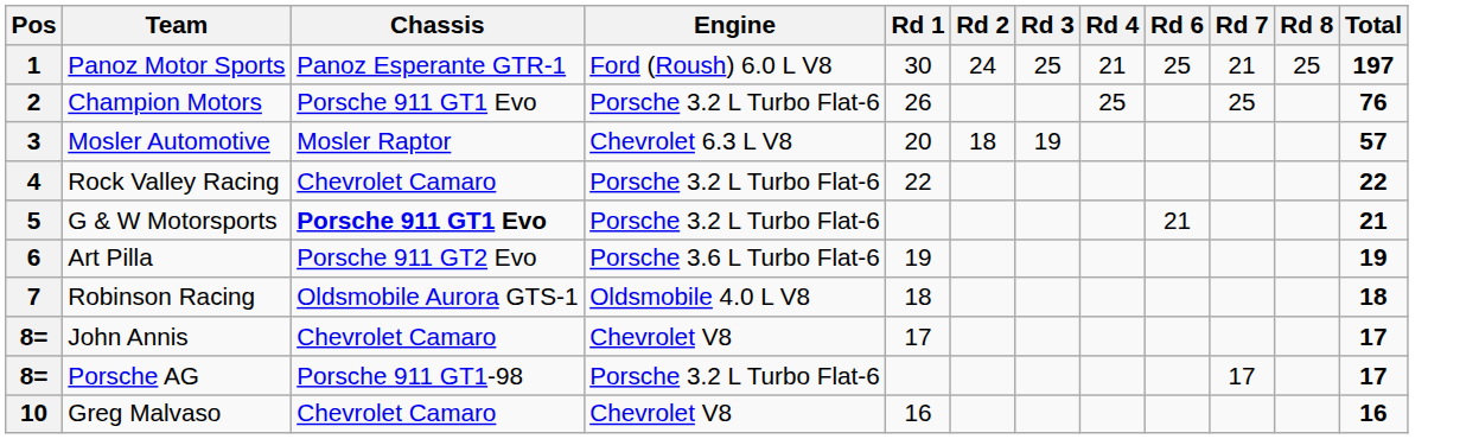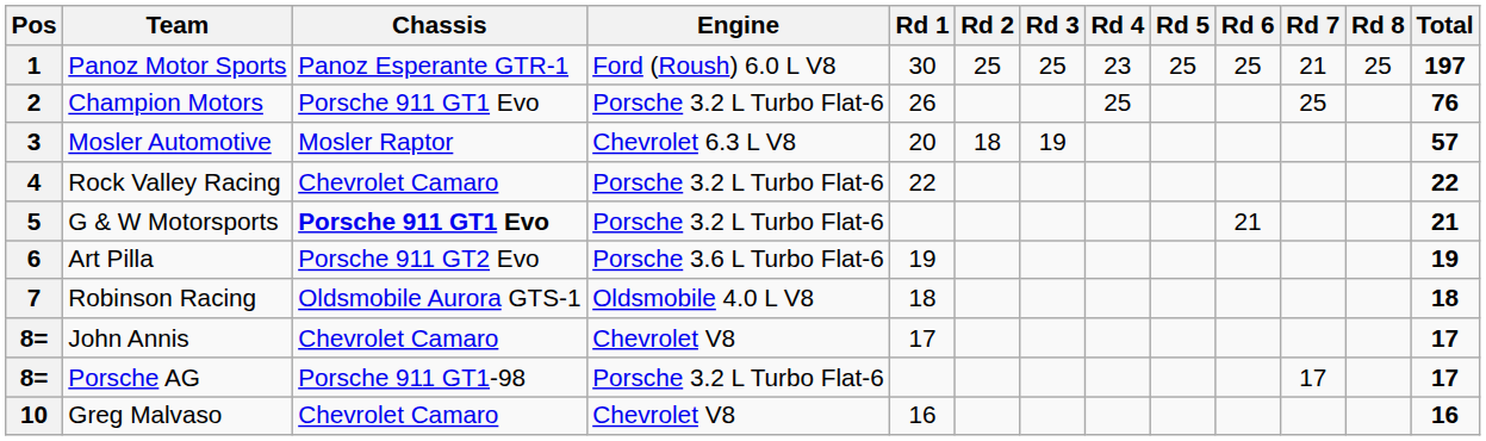+ column: Rd 5 | 25
1 | Rd 2: 24 -> 25
1 | Rd 4: 21 -> 23
